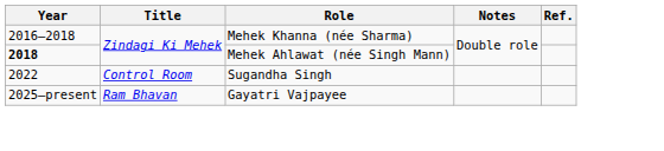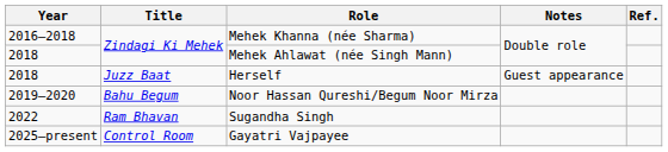Mehek Ahlawat (née Singh Mann) | Year: bold -> normal
+ row: 2018 | Juzz Baat | Herself | Guest appearance
+ row: 2019–2020 | Bahu Begum | Noor Hassan Qureshi/Begum Noor Mirza
Sugandha Singh | Title: Control Room -> Ram Bhavan
Gayatri Vajpayee | Title: Ram Bhavan -> Control Room
